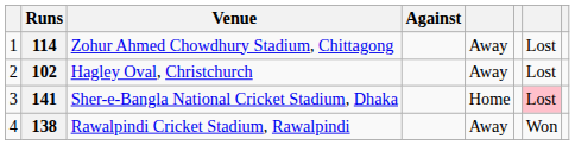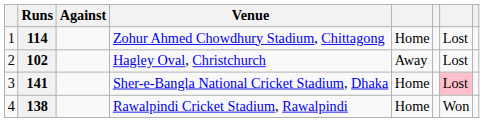columns swapped: Against <-> Venue
114 | column 5: Away -> Home
138 | column 5: Away -> Home
